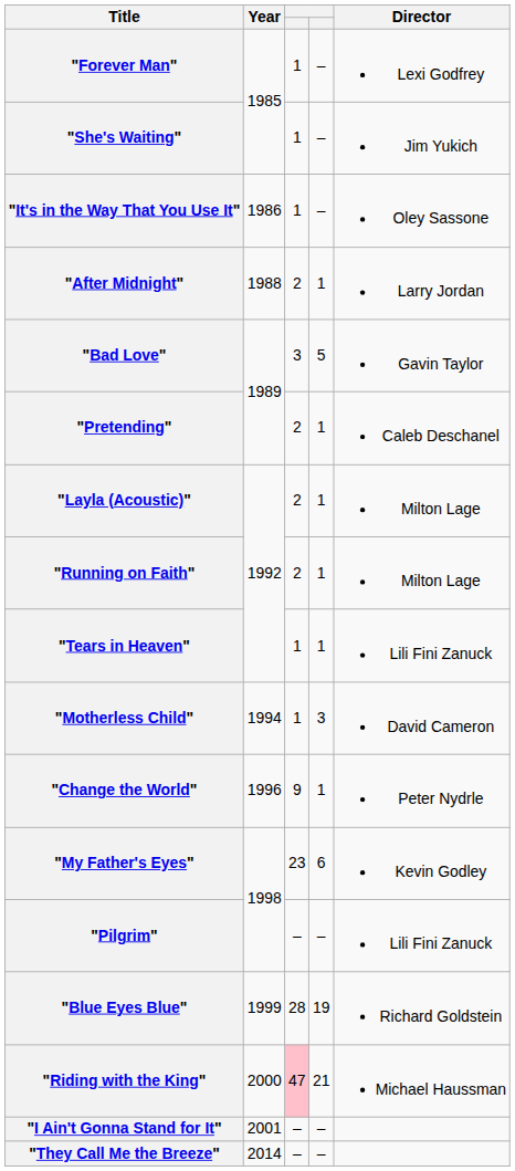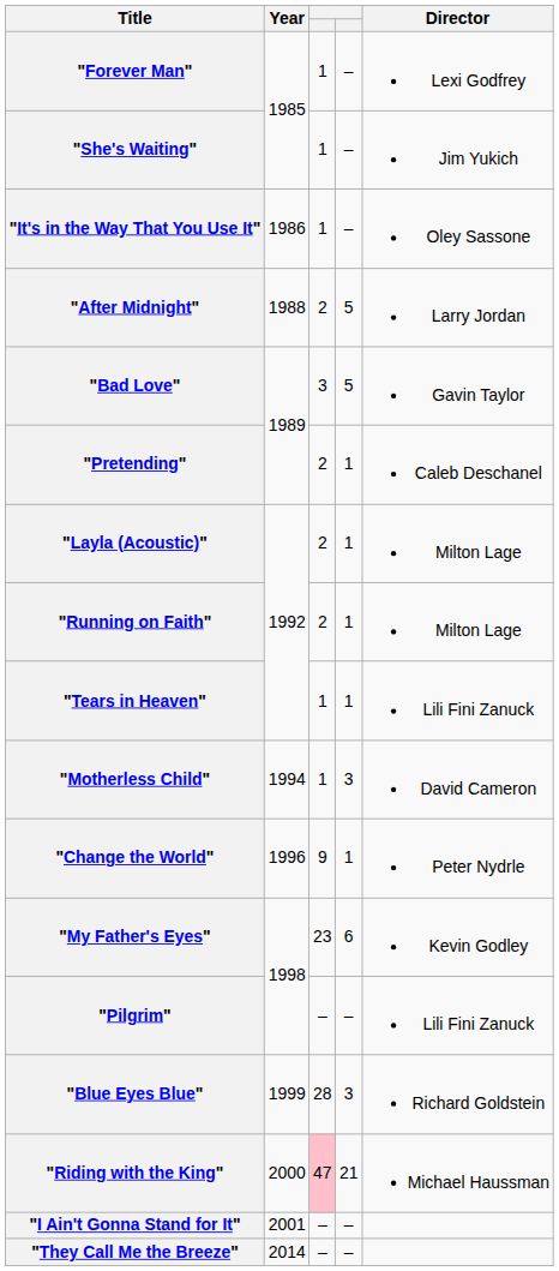"After Midnight" | column 4: 1 -> 5
"Blue Eyes Blue" | column 4: 19 -> 3
